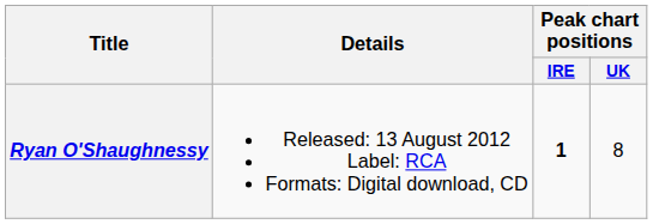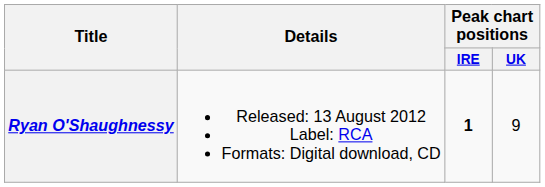Ryan O'Shaughnessy | Peak chart positions / UK: 8 -> 9
